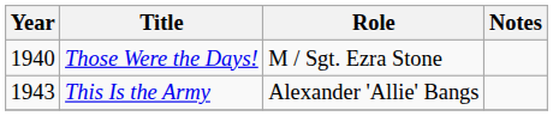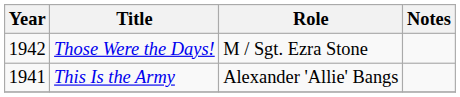Those Were the Days! | Year: 1940 -> 1942
This Is the Army | Year: 1943 -> 1941
